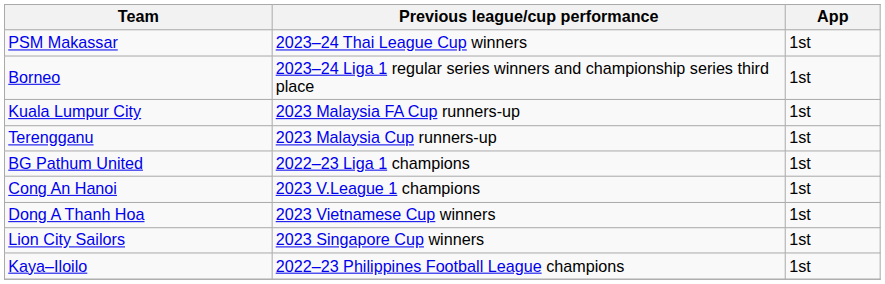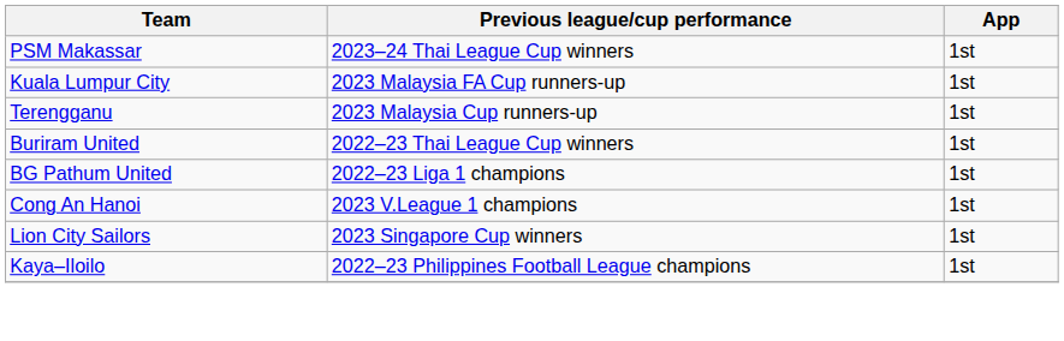- row: Borneo | 2023–24 Liga 1 regular series winners and championship series third place | 1st
+ row: Buriram United | 2022–23 Thai League Cup winners | 1st
- row: Dong A Thanh Hoa | 2023 Vietnamese Cup winners | 1st
